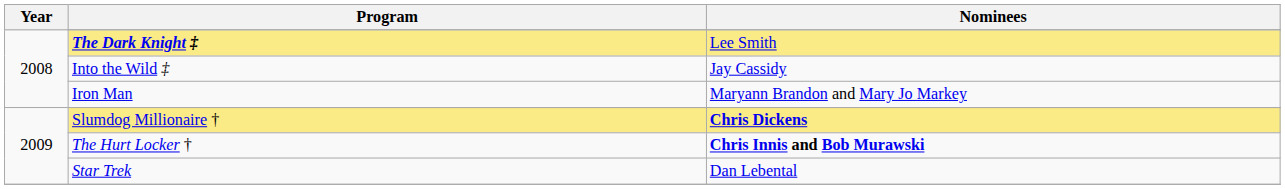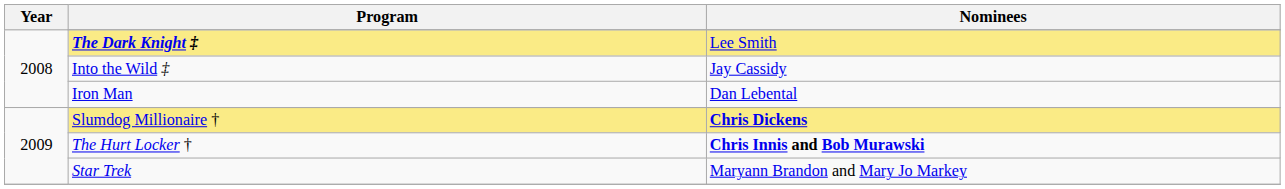Iron Man | Nominees: Maryann Brandon and Mary Jo Markey -> Dan Lebental
Star Trek | Nominees: Dan Lebental -> Maryann Brandon and Mary Jo Markey
